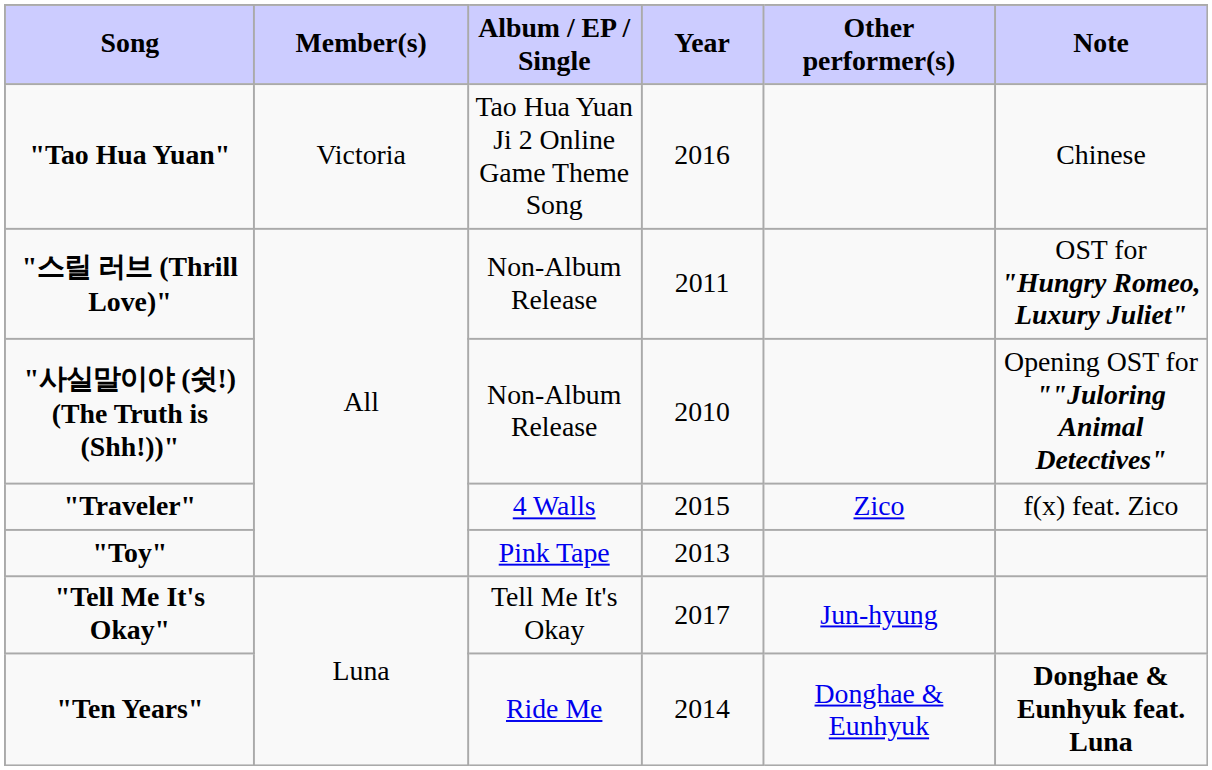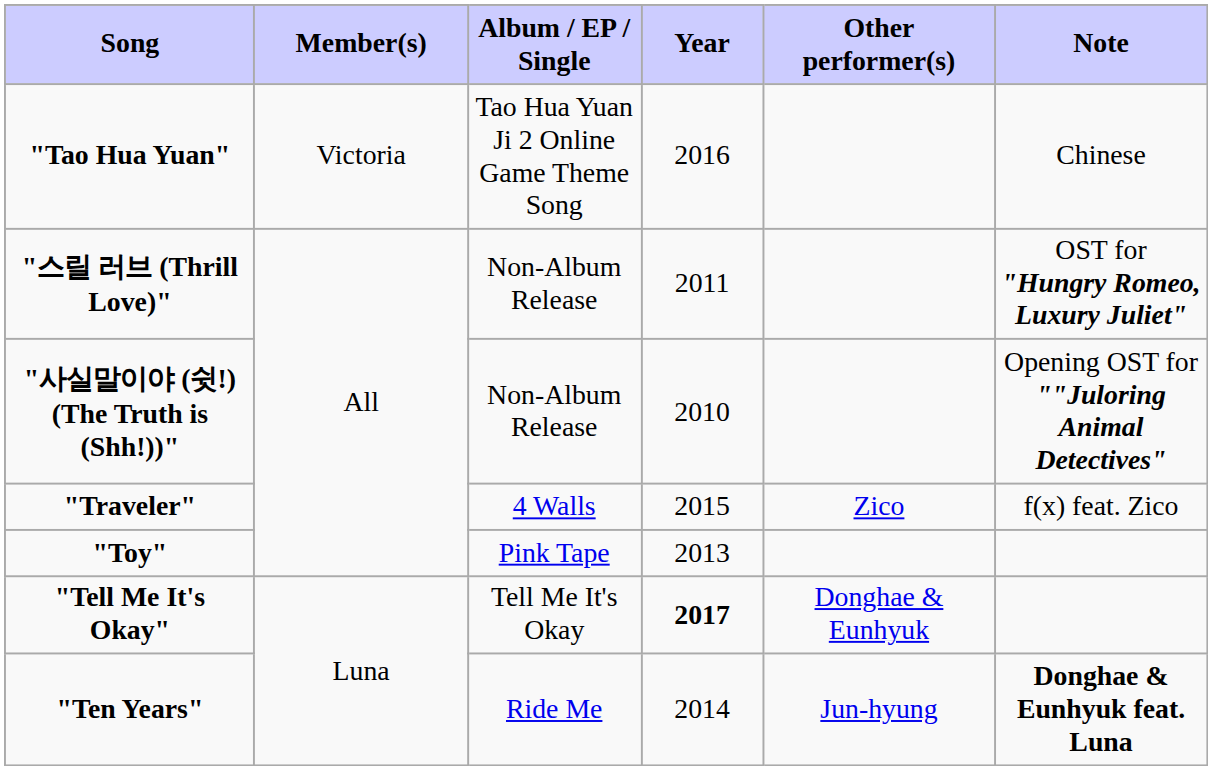"Tell Me It's Okay" | Year: normal -> bold
"Tell Me It's Okay" | Other performer(s): Jun-hyung -> Donghae & Eunhyuk
"Ten Years" | Other performer(s): Donghae & Eunhyuk -> Jun-hyung
